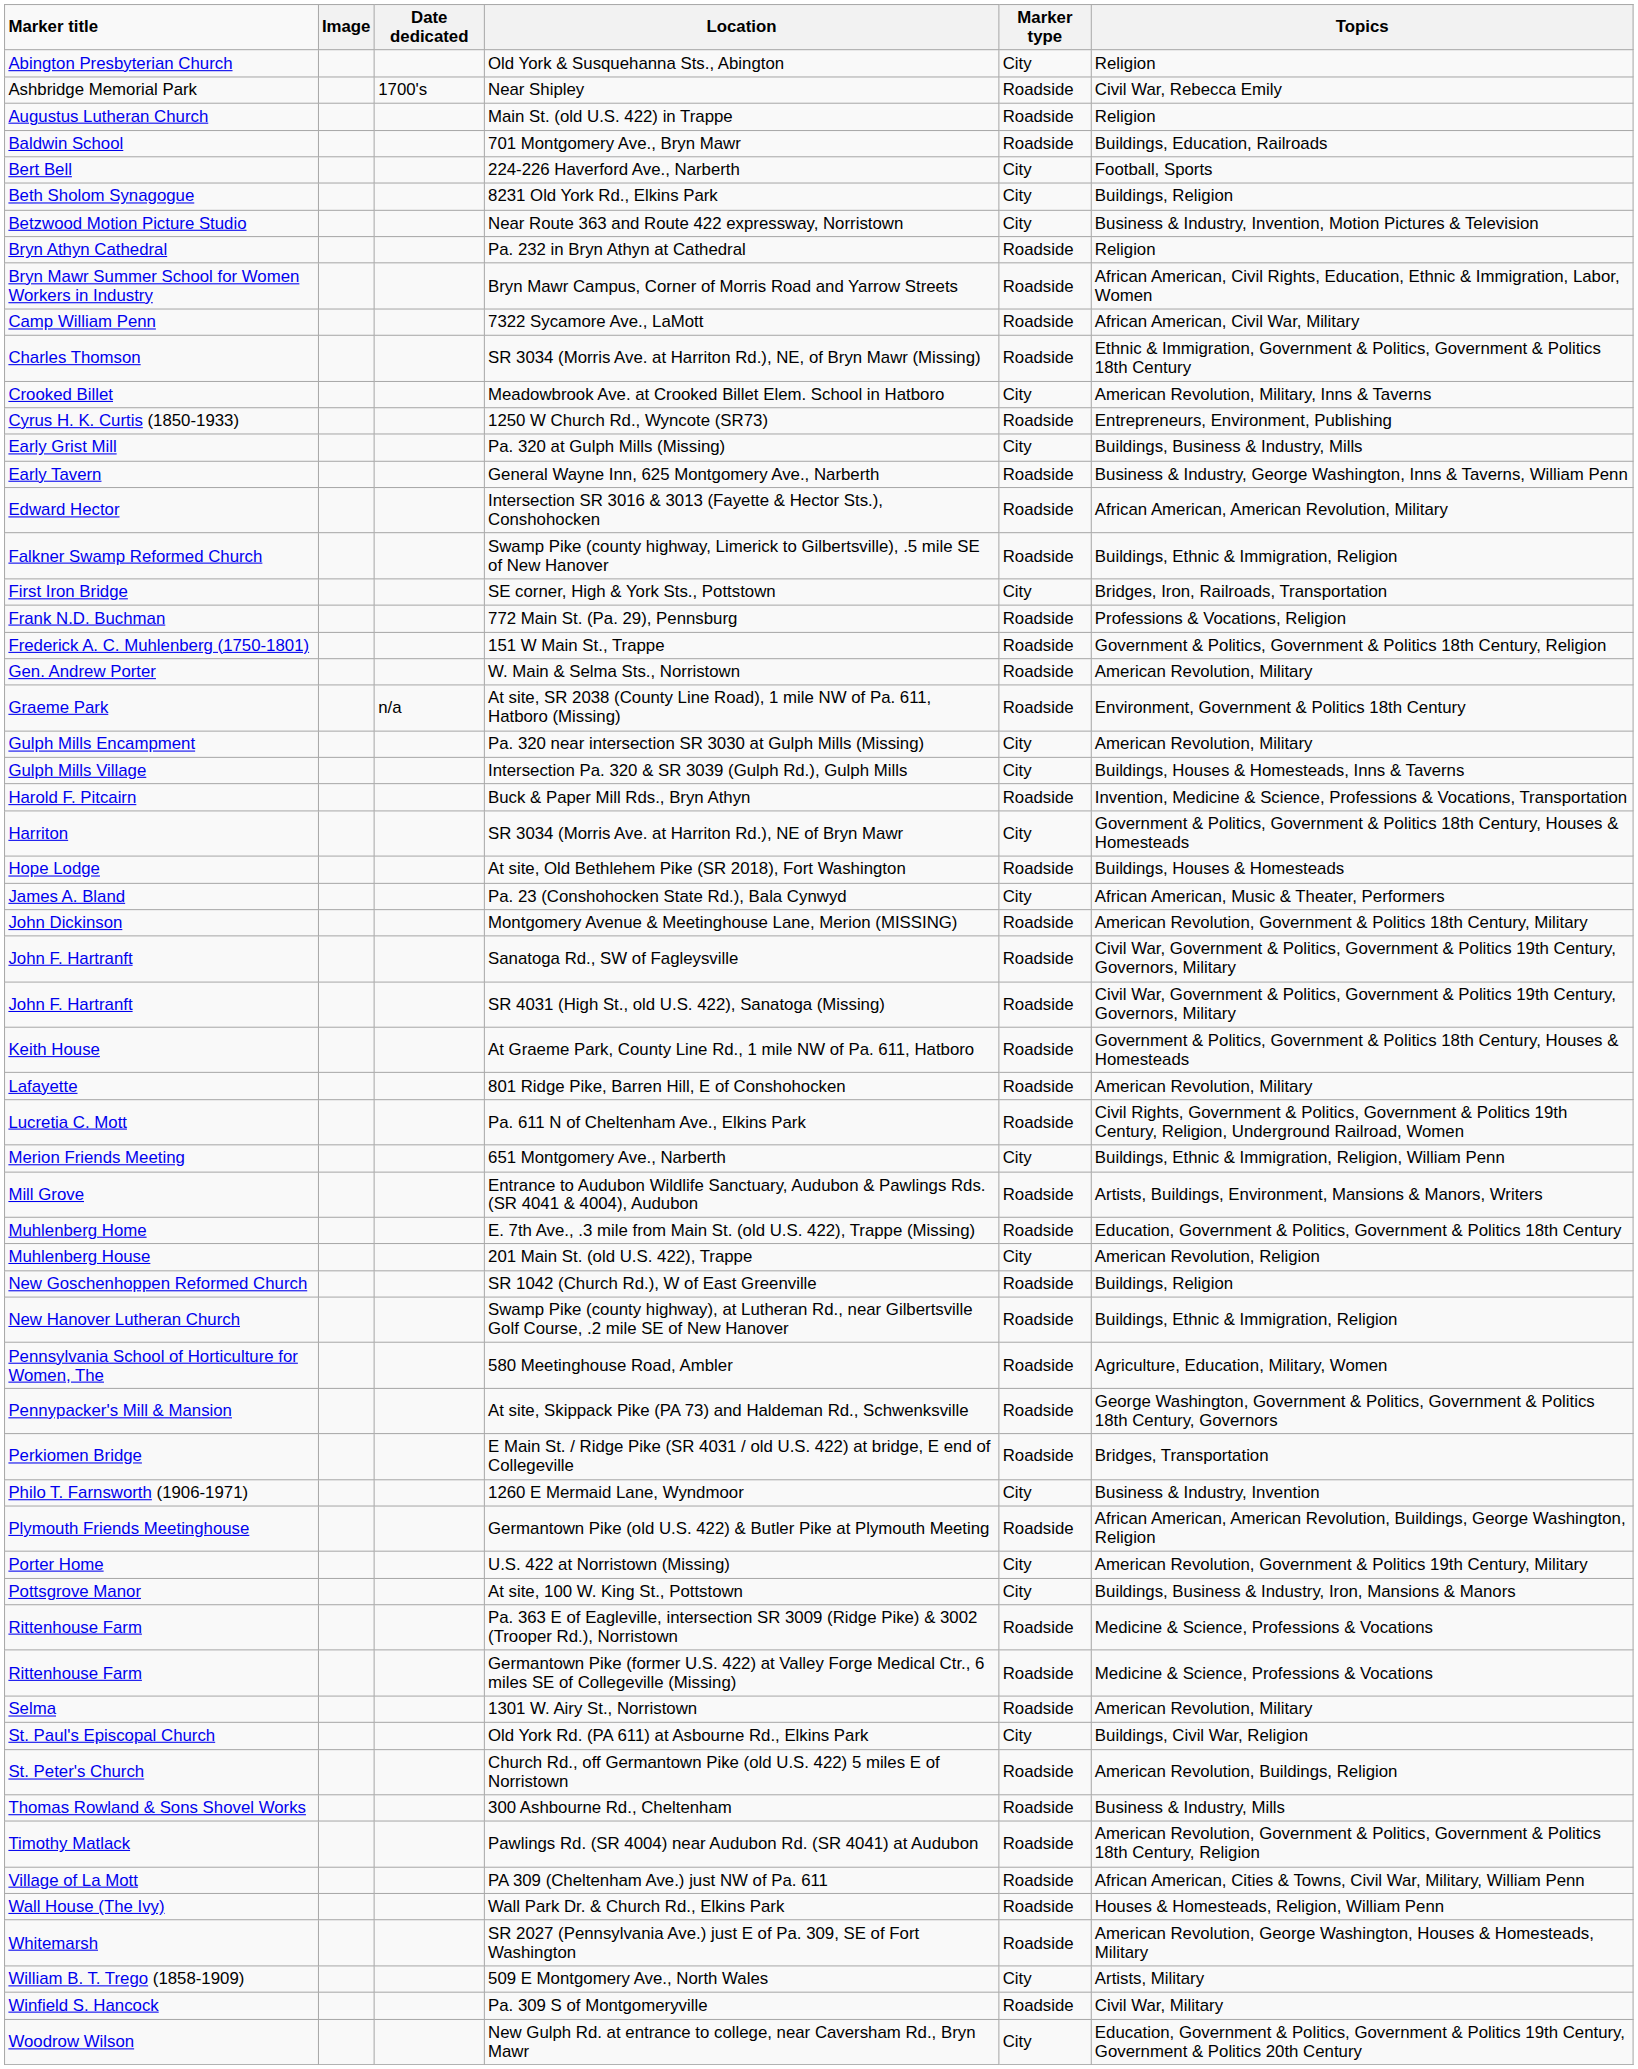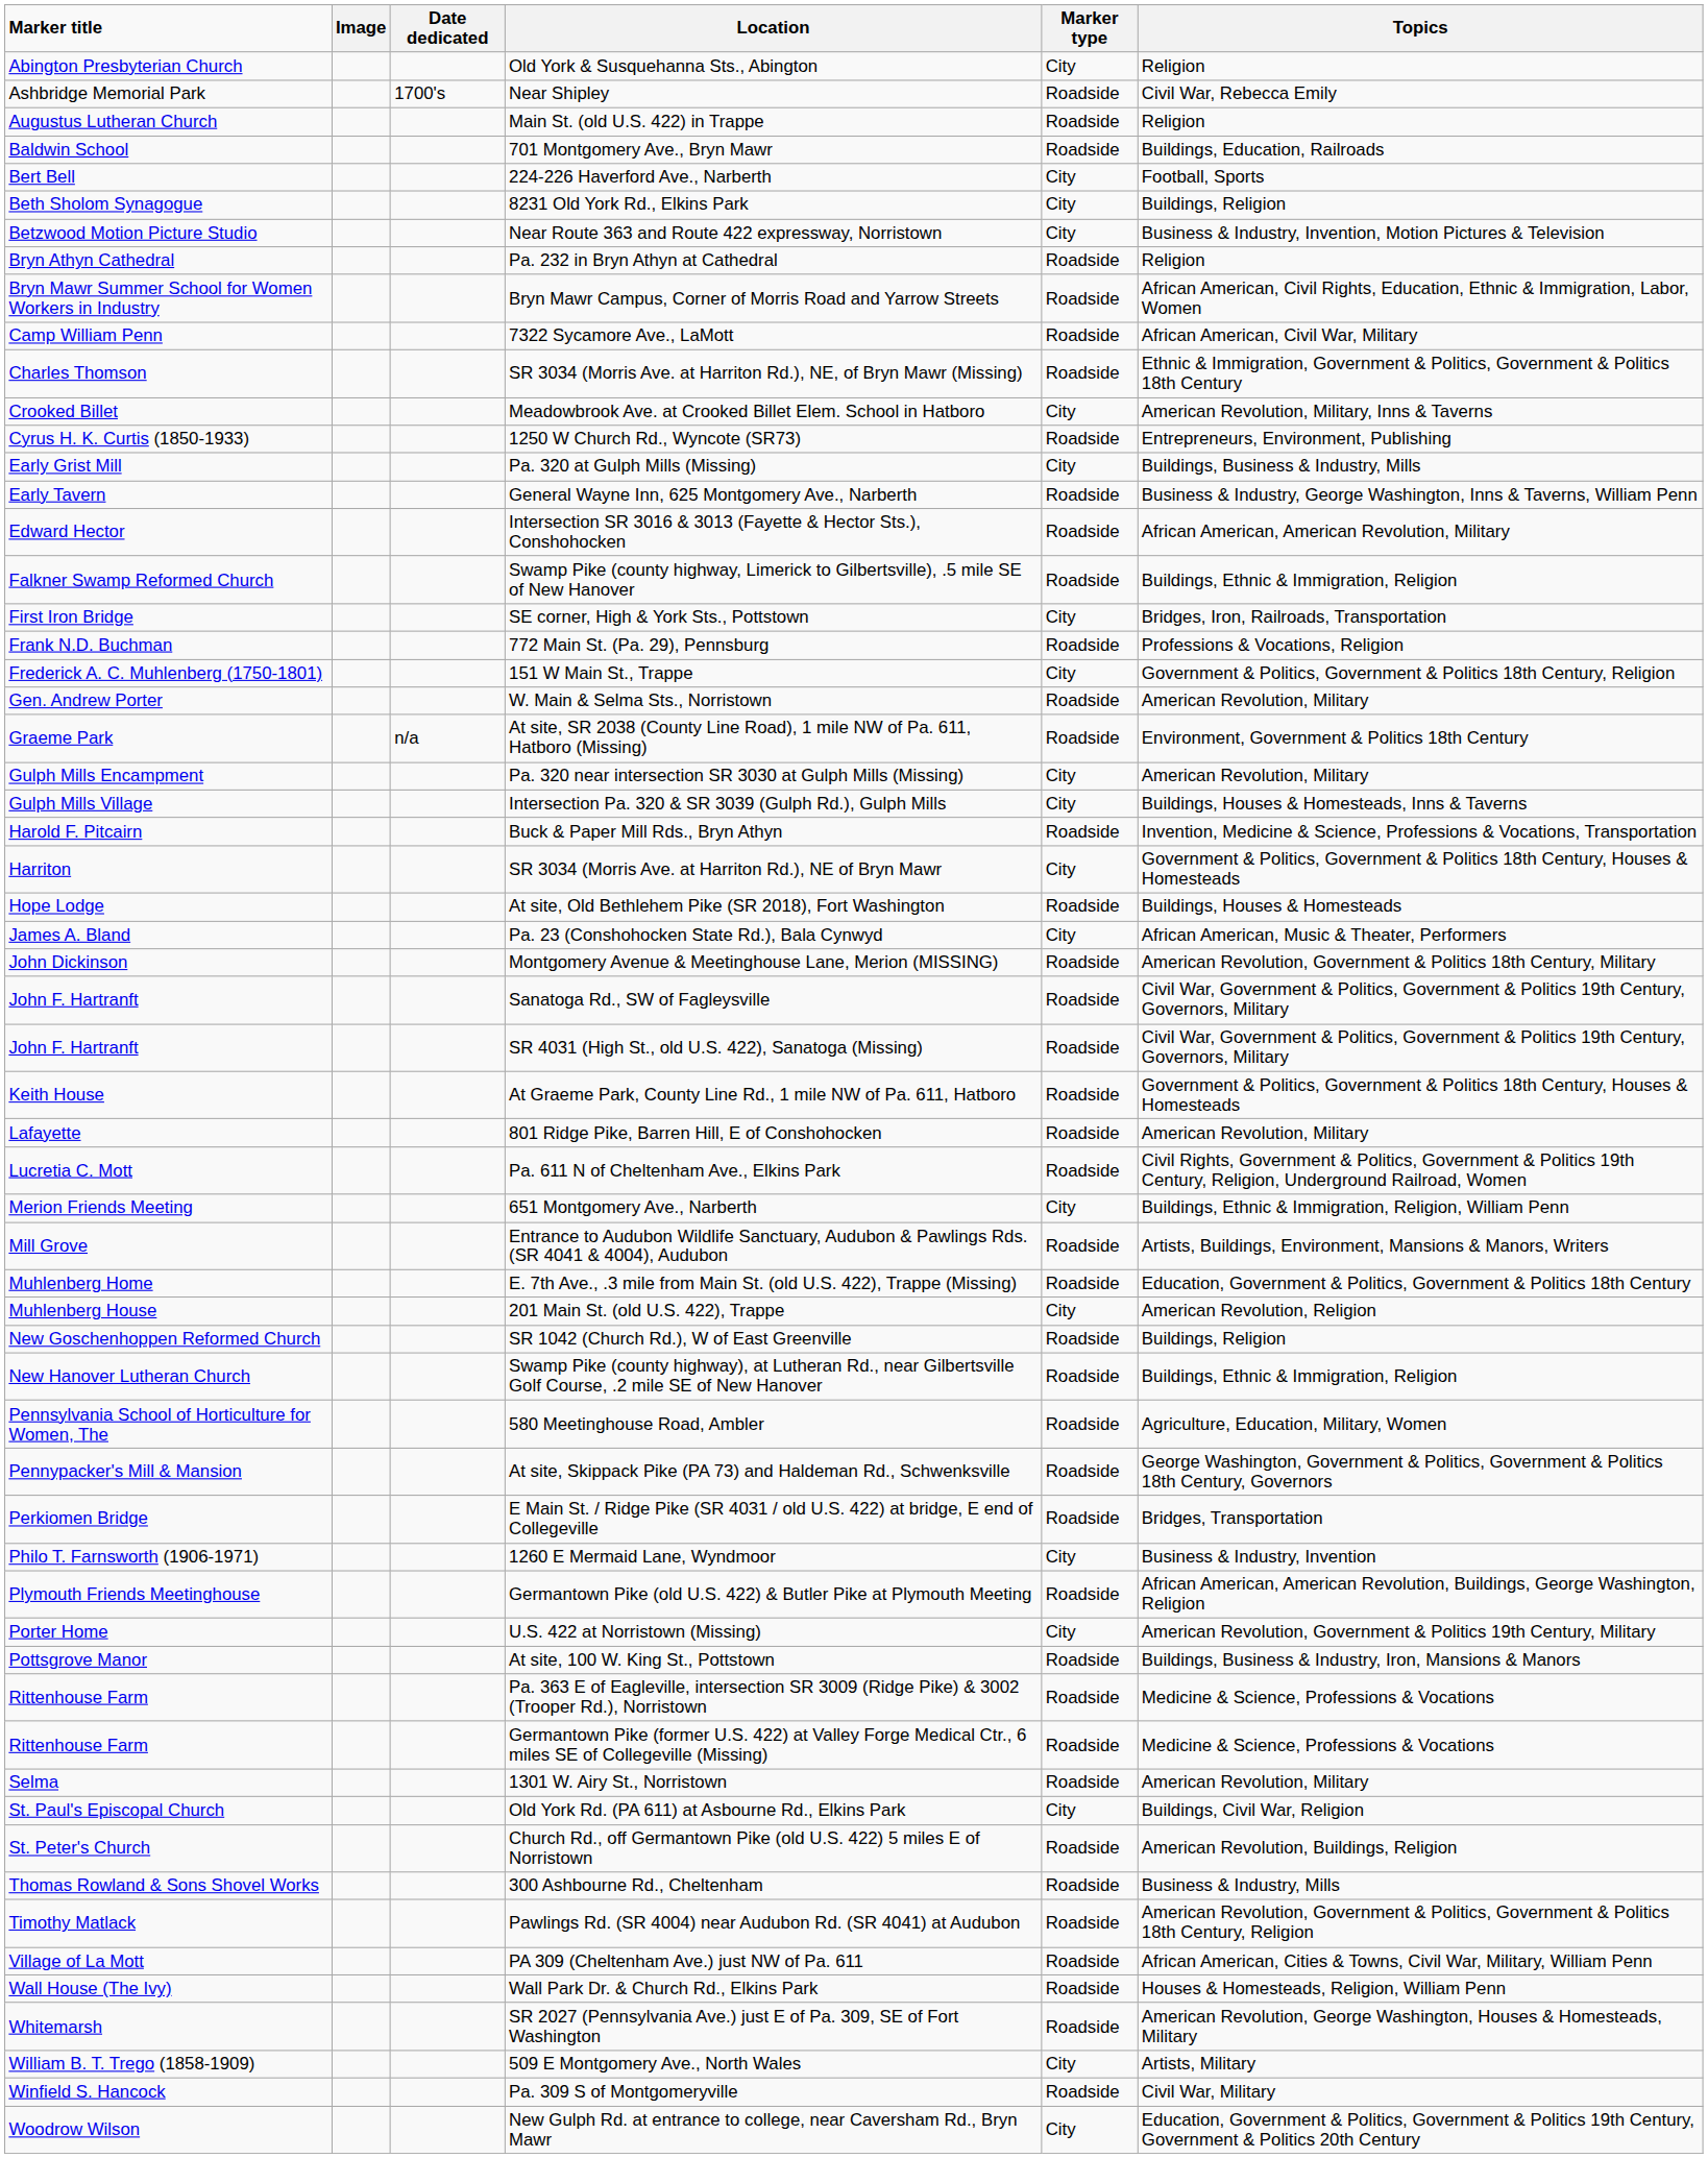151 W Main St., Trappe | Marker type: Roadside -> City
At site, 100 W. King St., Pottstown | Marker type: City -> Roadside
